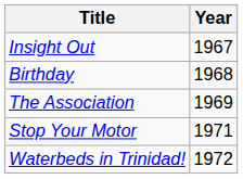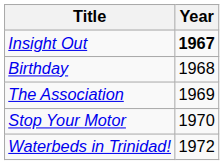Insight Out | Year: normal -> bold
Stop Your Motor | Year: 1971 -> 1970
